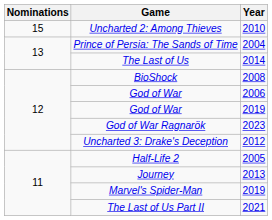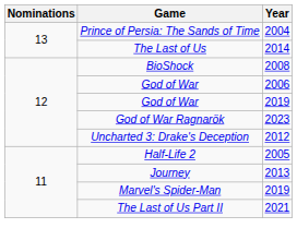- row: 15 | Uncharted 2: Among Thieves | 2010
